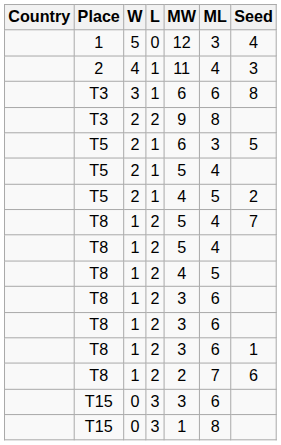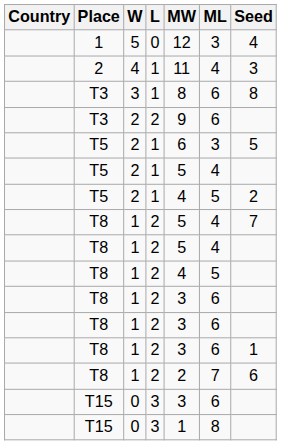T3 / 3 | MW: 6 -> 8
T3 / 2 | ML: 8 -> 6
